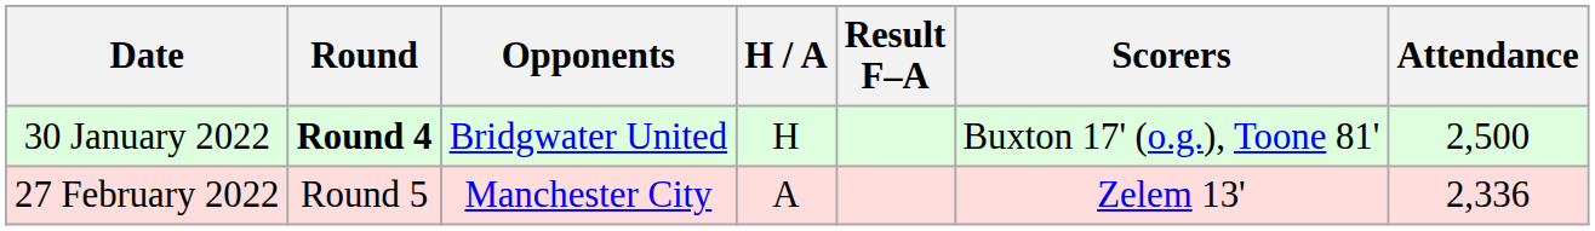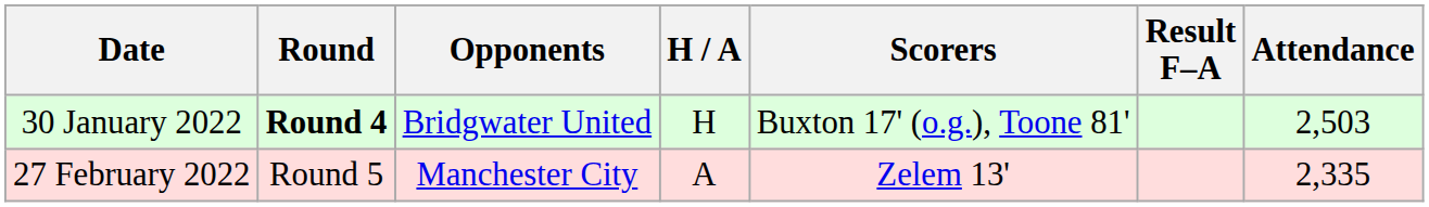columns swapped: Result F–A <-> Scorers
30 January 2022 | Attendance: 2,500 -> 2,503
27 February 2022 | Attendance: 2,336 -> 2,335
